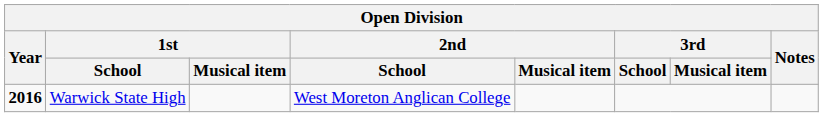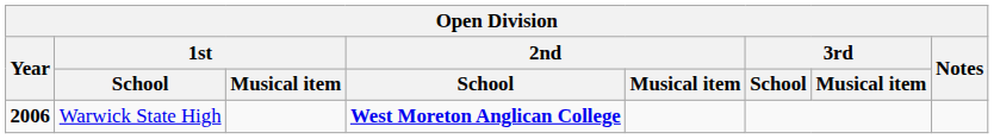Warwick State High | Year: 2016 -> 2006
Warwick State High | 2nd / School: normal -> bold
